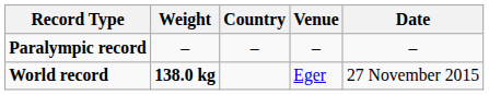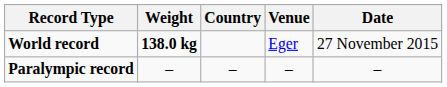rows swapped: World record <-> Paralympic record
